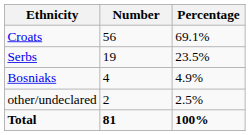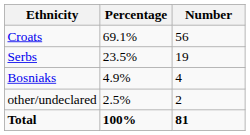columns swapped: Number <-> Percentage
